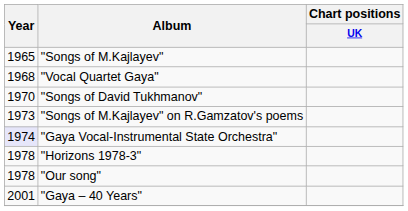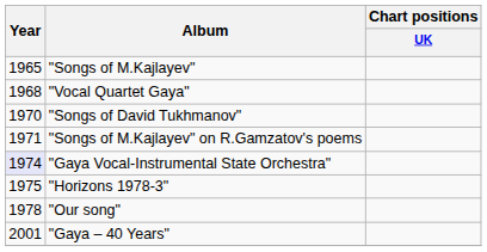"Songs of M.Kajlayev" on R.Gamzatov's poems | Year: 1973 -> 1971
"Horizons 1978-3" | Year: 1978 -> 1975
